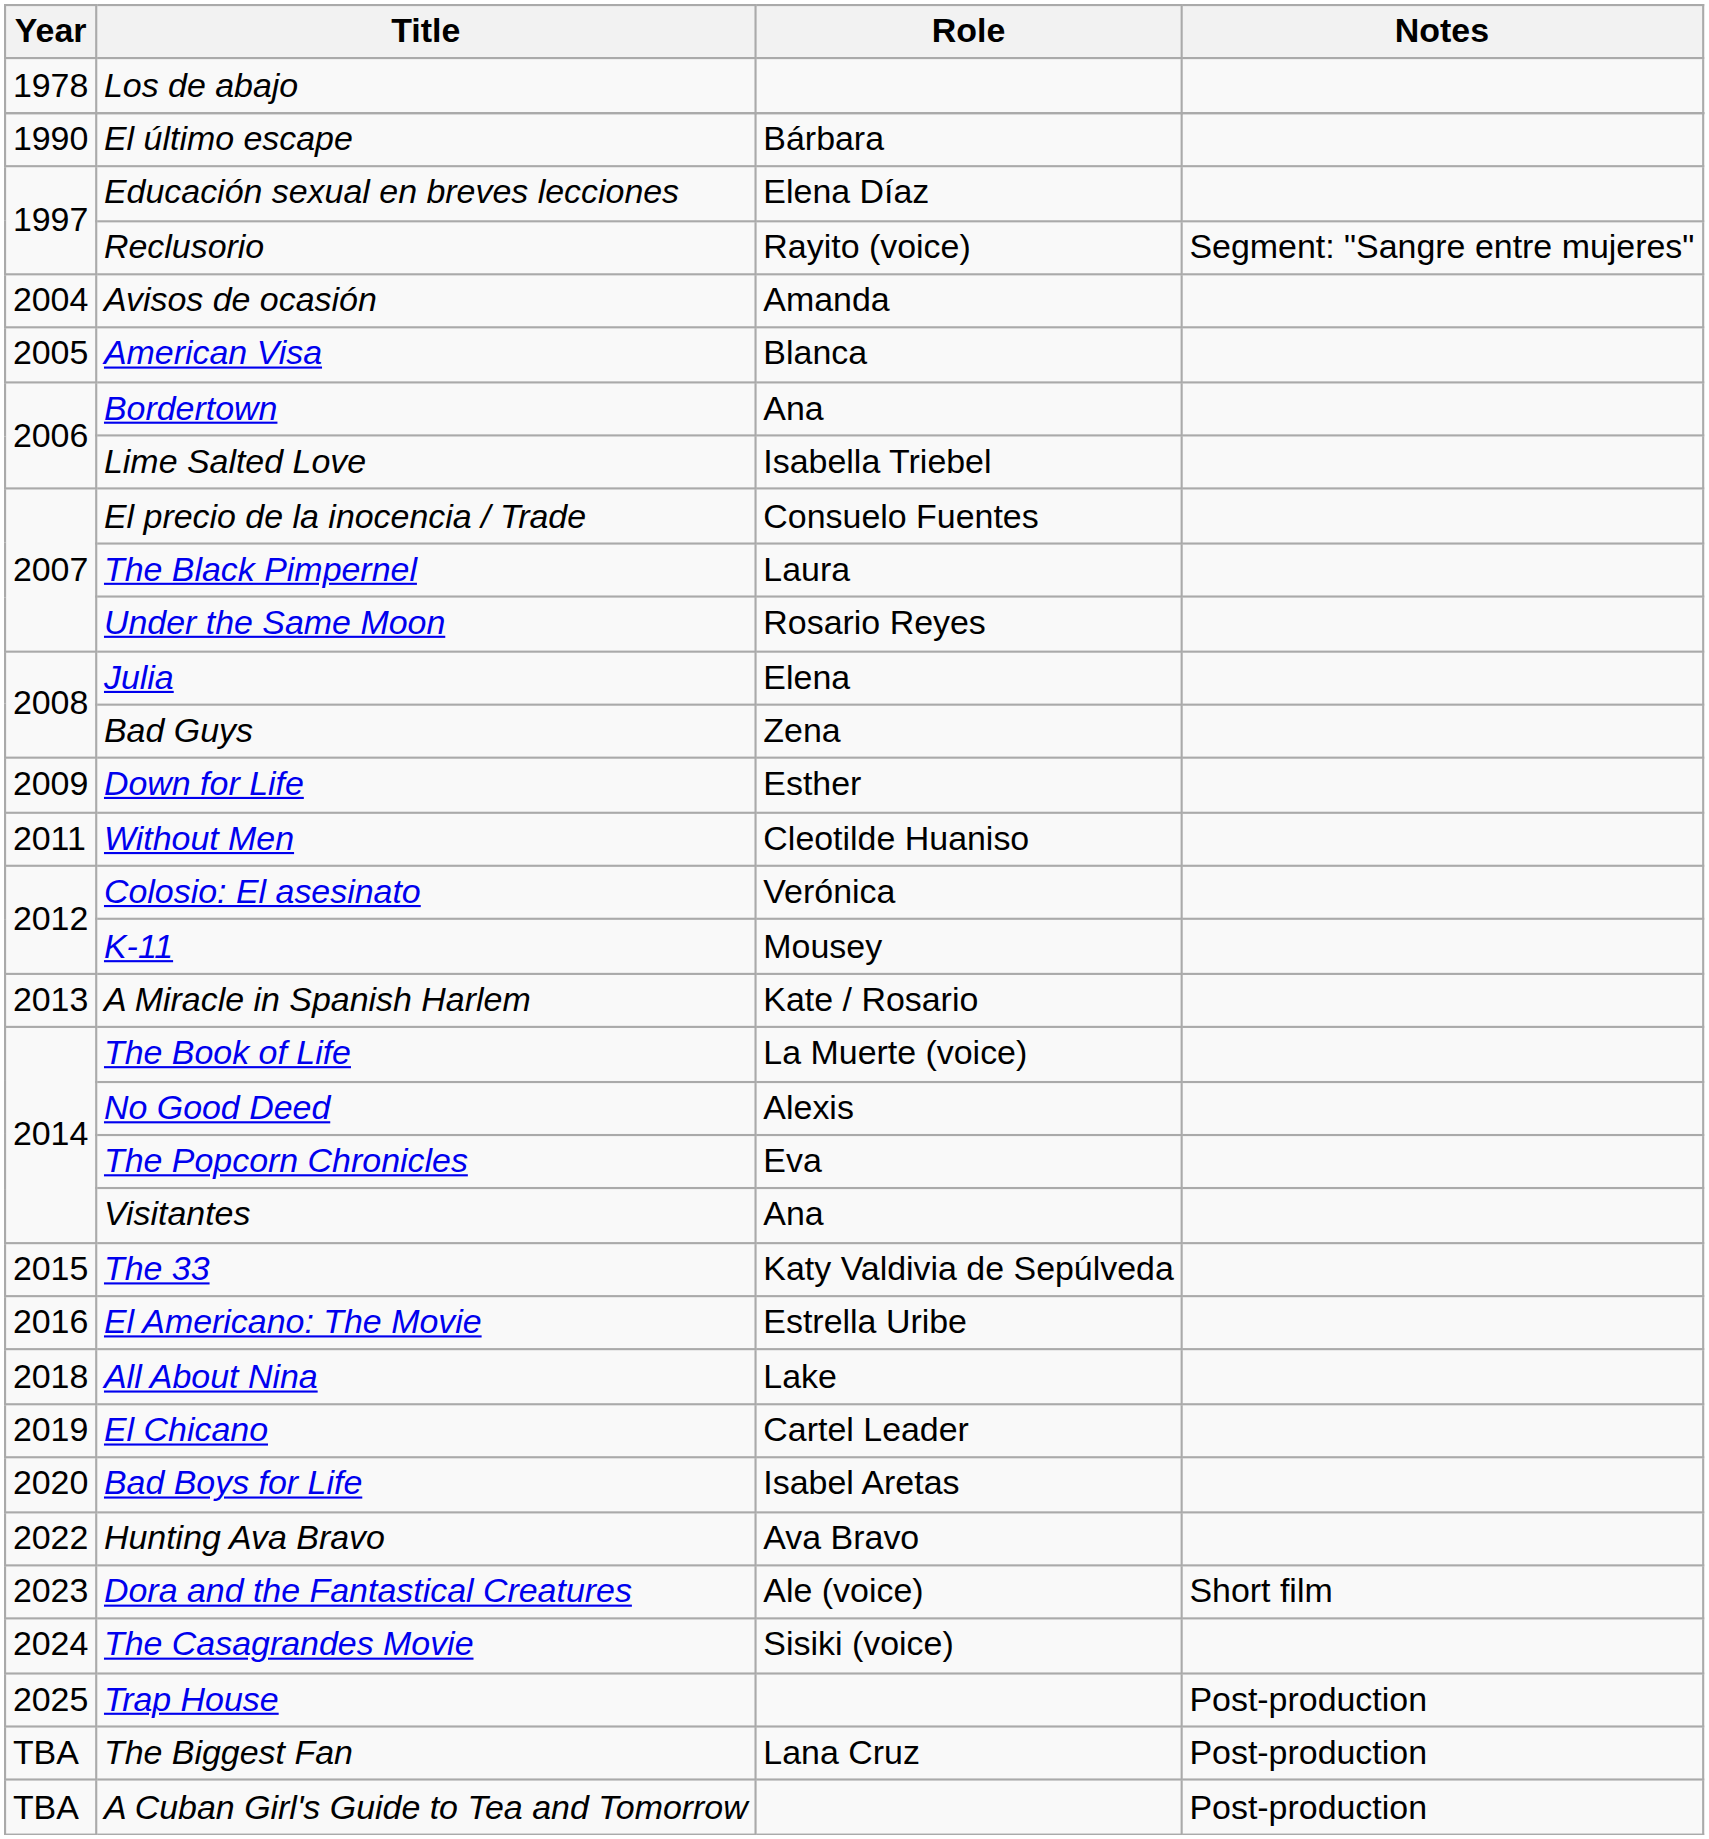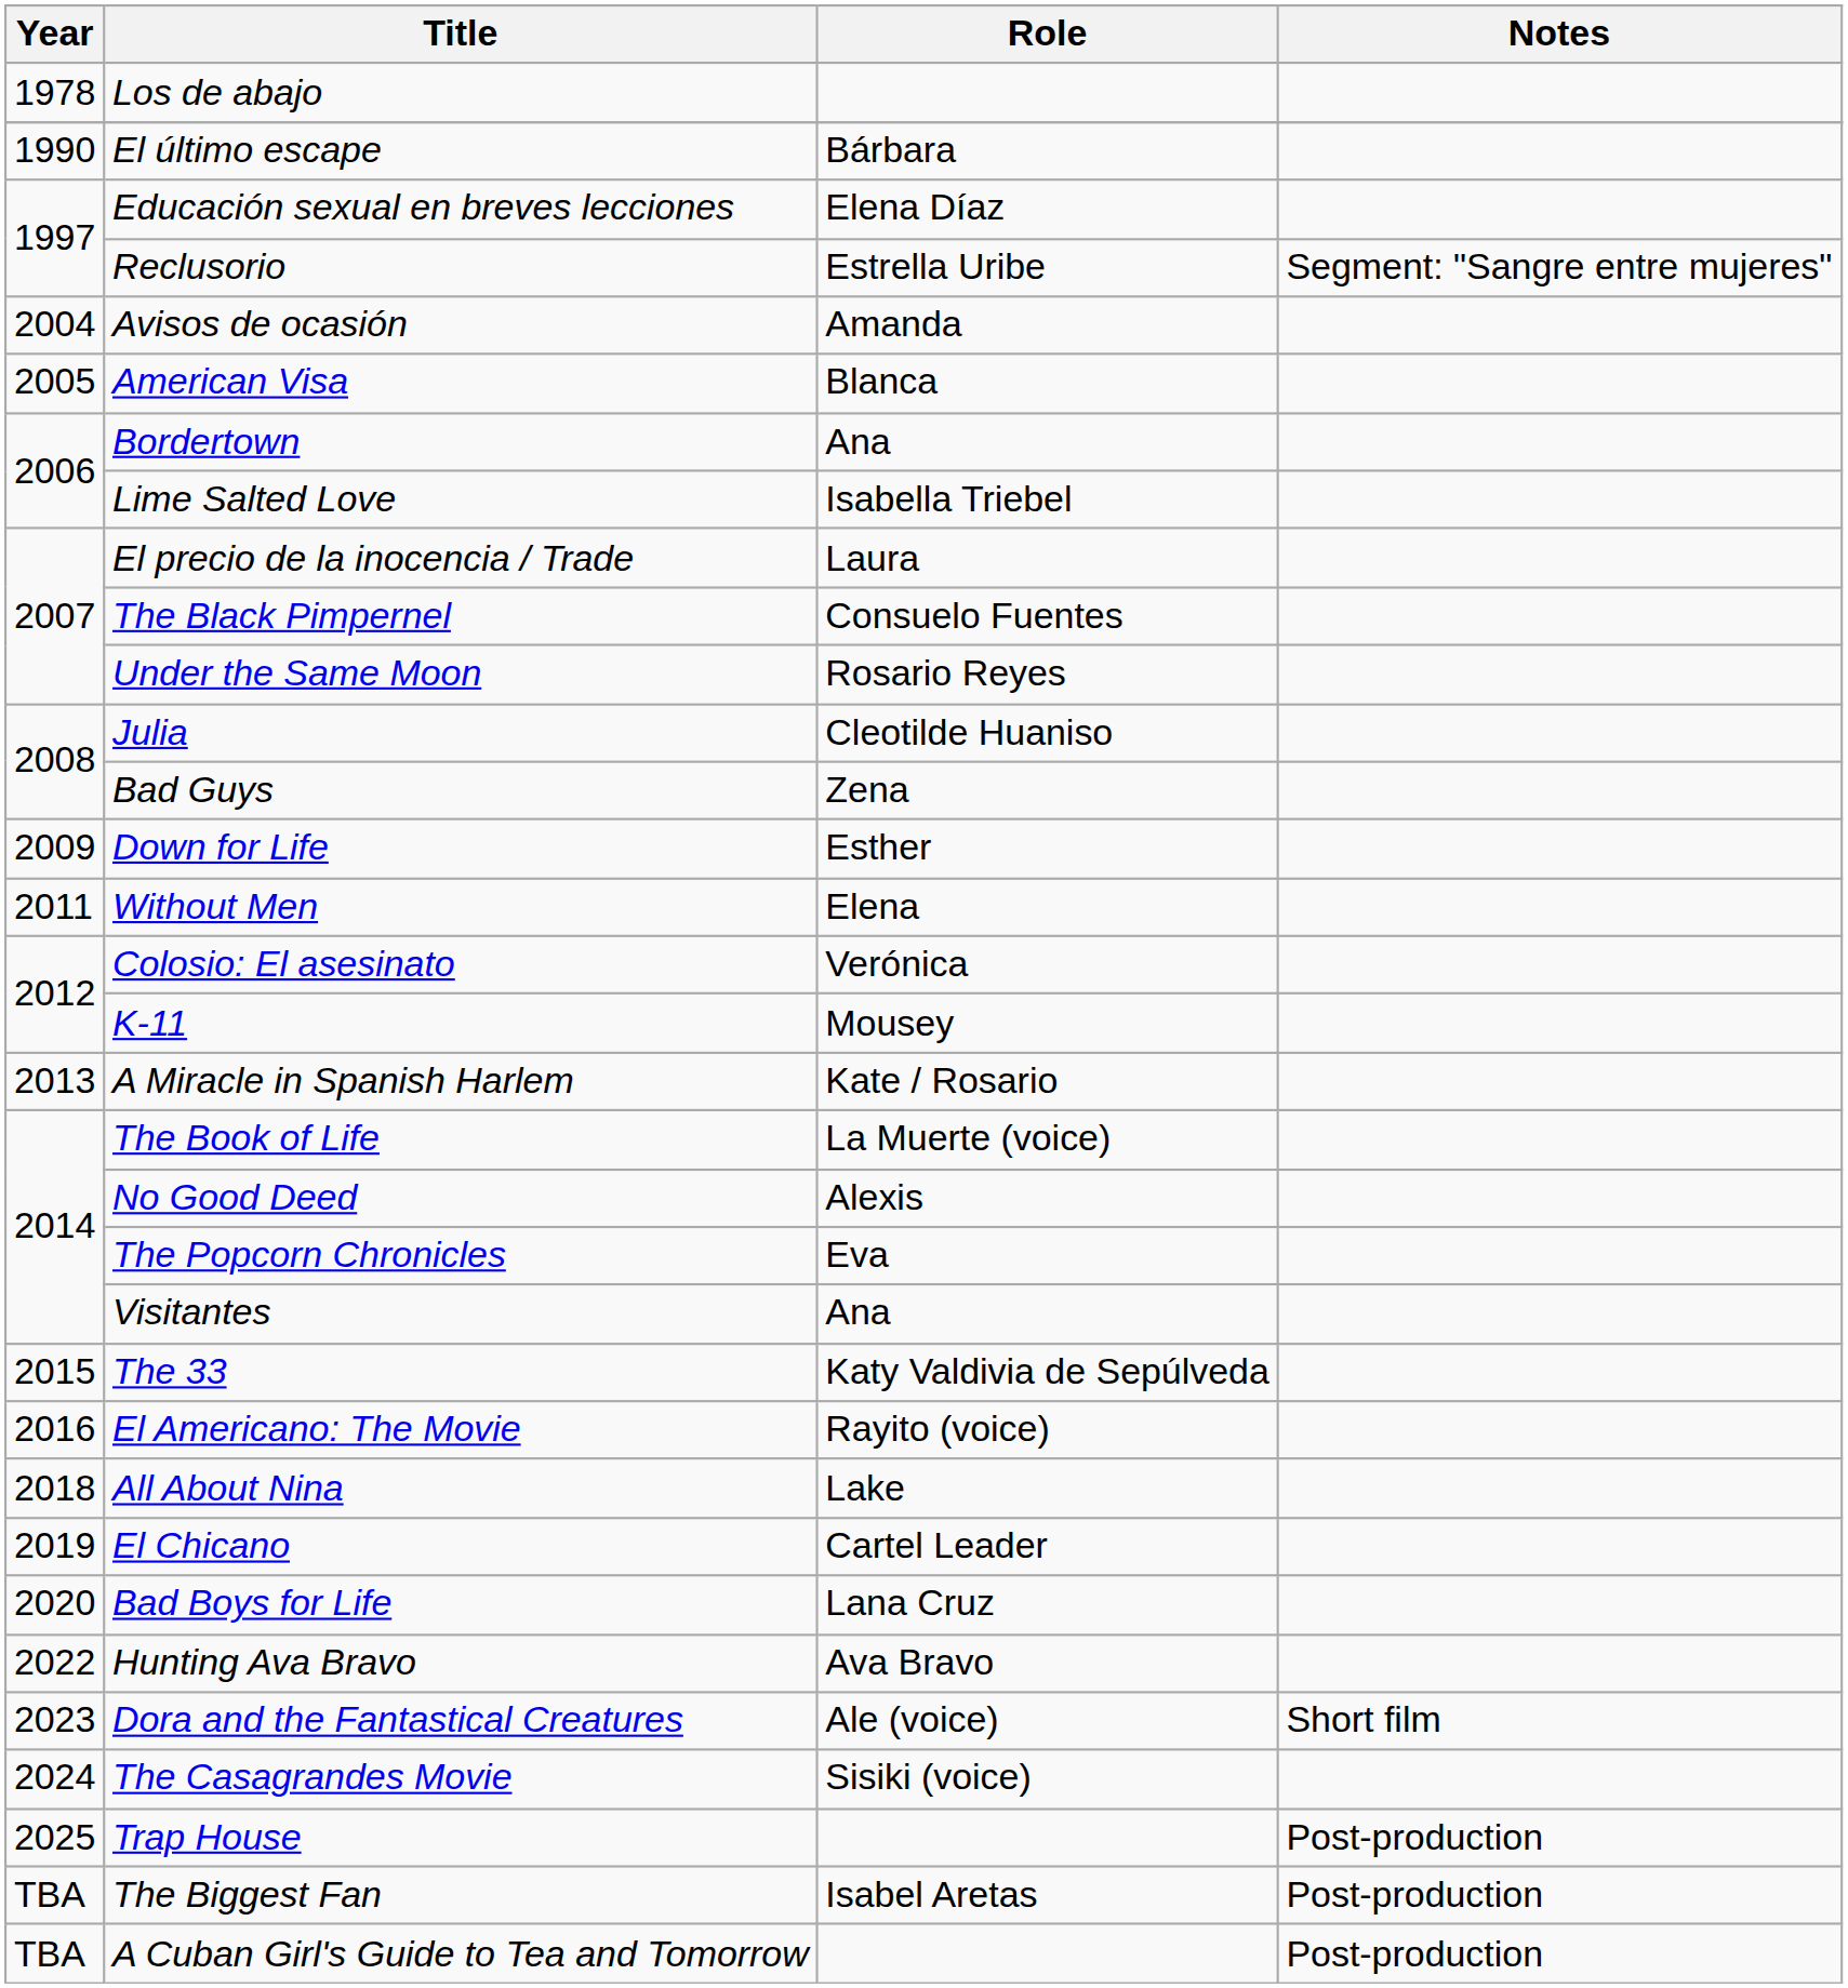Reclusorio | Role: Rayito (voice) -> Estrella Uribe
El precio de la inocencia / Trade | Role: Consuelo Fuentes -> Laura
The Black Pimpernel | Role: Laura -> Consuelo Fuentes
Julia | Role: Elena -> Cleotilde Huaniso
Without Men | Role: Cleotilde Huaniso -> Elena
El Americano: The Movie | Role: Estrella Uribe -> Rayito (voice)
Bad Boys for Life | Role: Isabel Aretas -> Lana Cruz
The Biggest Fan | Role: Lana Cruz -> Isabel Aretas
